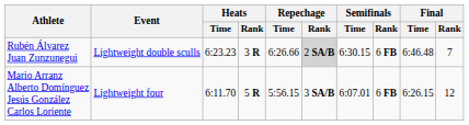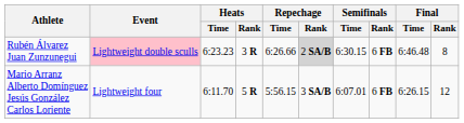Rubén Álvarez Juan Zunzunegui | Event: no background -> pink background
Rubén Álvarez Juan Zunzunegui | Final / Rank: 7 -> 8
